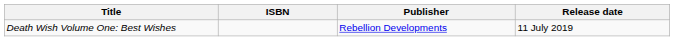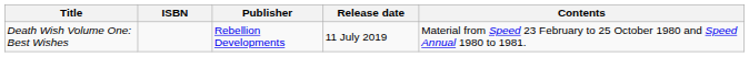+ column: Contents | Material from Speed 23 February to 25 October 1980 and Speed Annual 1980 to 1981.
